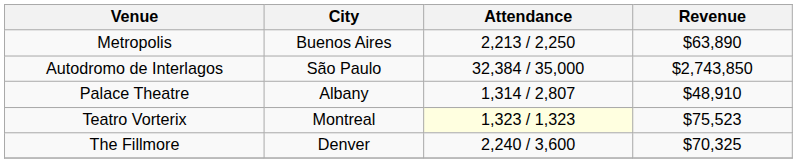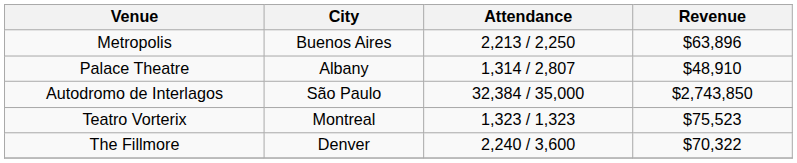Metropolis | Revenue: $63,890 -> $63,896
rows swapped: Autodromo de Interlagos <-> Palace Theatre
Teatro Vorterix | Attendance: lightyellow background -> no background
The Fillmore | Revenue: $70,325 -> $70,322
